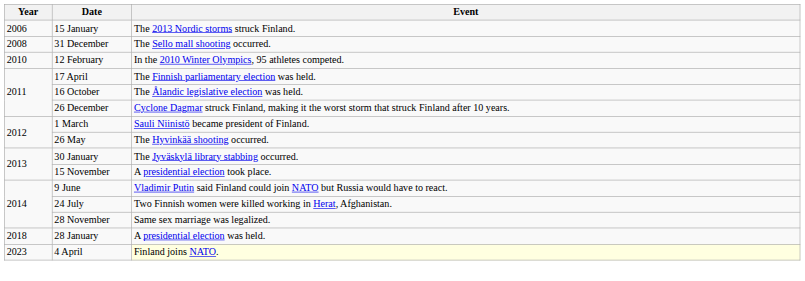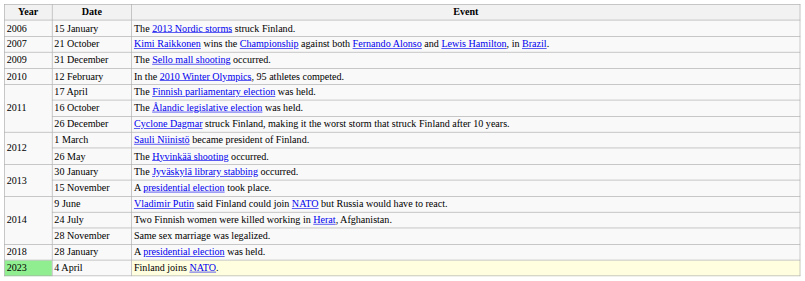+ row: 2007 | 21 October | Kimi Raikkonen wins the Championship against both Fernando Alonso and Lewis Hamilton, in Brazil.
31 December | Year: 2008 -> 2009
4 April | Year: no background -> lightgreen background
